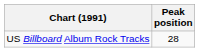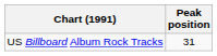US Billboard Album Rock Tracks | Peak position: 28 -> 31
